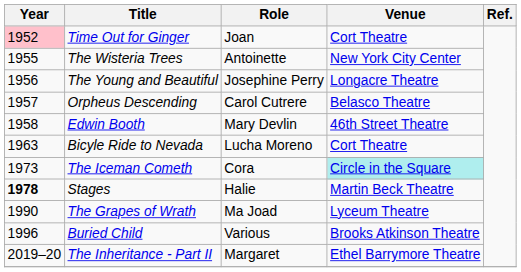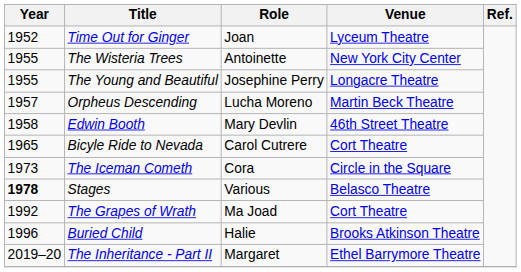Time Out for Ginger | Year: pink background -> no background
Time Out for Ginger | Venue: Cort Theatre -> Lyceum Theatre
The Young and Beautiful | Year: 1956 -> 1955
Orpheus Descending | Role: Carol Cutrere -> Lucha Moreno
Orpheus Descending | Venue: Belasco Theatre -> Martin Beck Theatre
Bicyle Ride to Nevada | Year: 1963 -> 1965
Bicyle Ride to Nevada | Role: Lucha Moreno -> Carol Cutrere
The Iceman Cometh | Venue: paleturquoise background -> no background
Stages | Role: Halie -> Various
Stages | Venue: Martin Beck Theatre -> Belasco Theatre
The Grapes of Wrath | Year: 1990 -> 1992
The Grapes of Wrath | Venue: Lyceum Theatre -> Cort Theatre
Buried Child | Role: Various -> Halie
